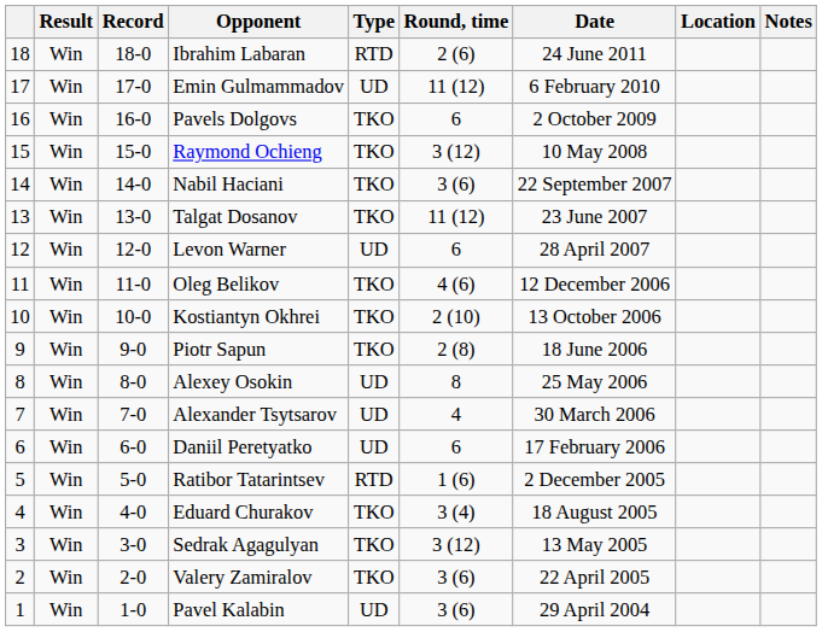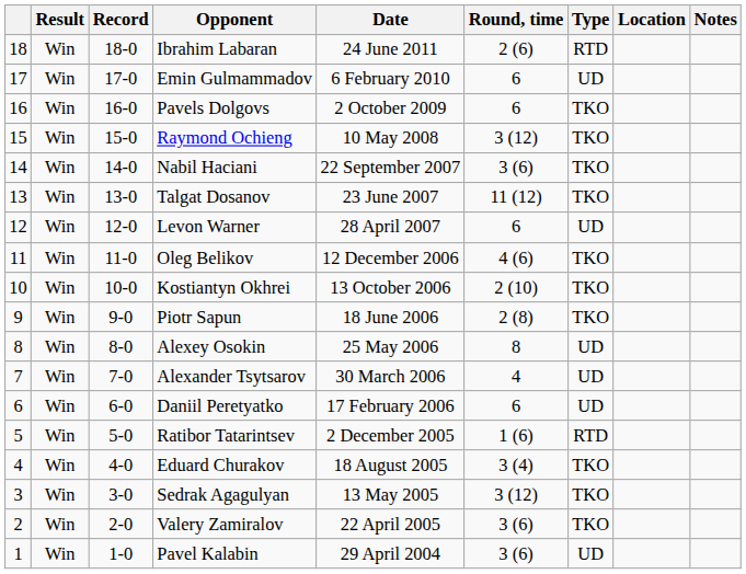columns swapped: Type <-> Date
Emin Gulmammadov | Round, time: 11 (12) -> 6
